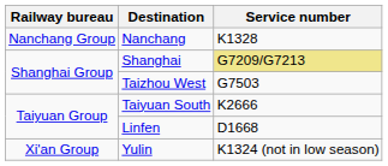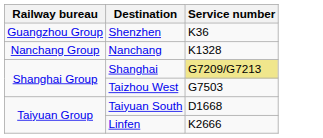+ row: Guangzhou Group | Shenzhen | K36
Taiyuan South | Service number: K2666 -> D1668
Linfen | Service number: D1668 -> K2666
- row: Xi'an Group | Yulin | K1324 (not in low season)
